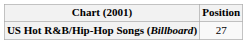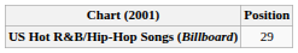US Hot R&B/Hip-Hop Songs (Billboard) | Position: 27 -> 29
